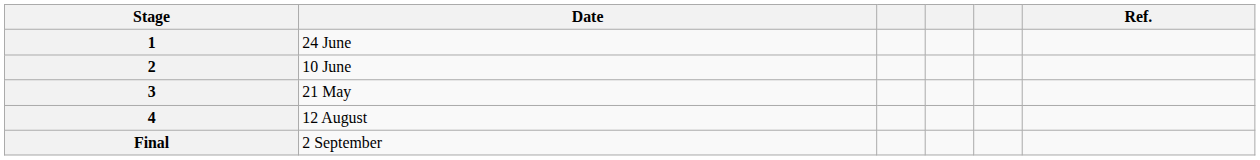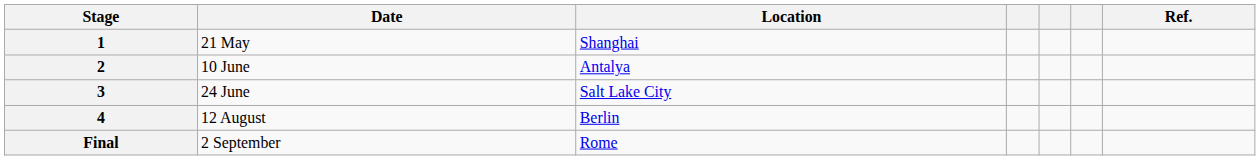+ column: Location | Shanghai | Antalya | Salt Lake City | Berlin | Rome
1 | Date: 24 June -> 21 May
3 | Date: 21 May -> 24 June
